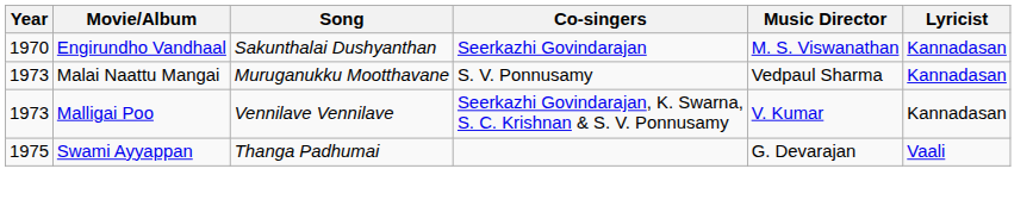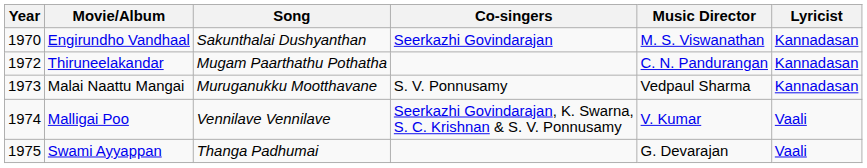+ row: 1972 | Thiruneelakandar | Mugam Paarthathu Pothatha | C. N. Pandurangan | Kannadasan
Malligai Poo | Year: 1973 -> 1974
Malligai Poo | Lyricist: Kannadasan -> Vaali
